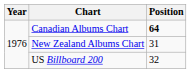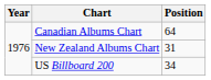Canadian Albums Chart | Position: bold -> normal
US Billboard 200 | Position: 32 -> 34
